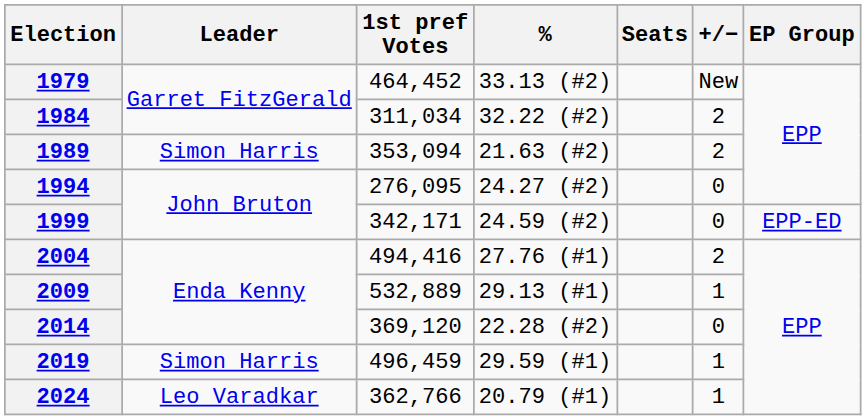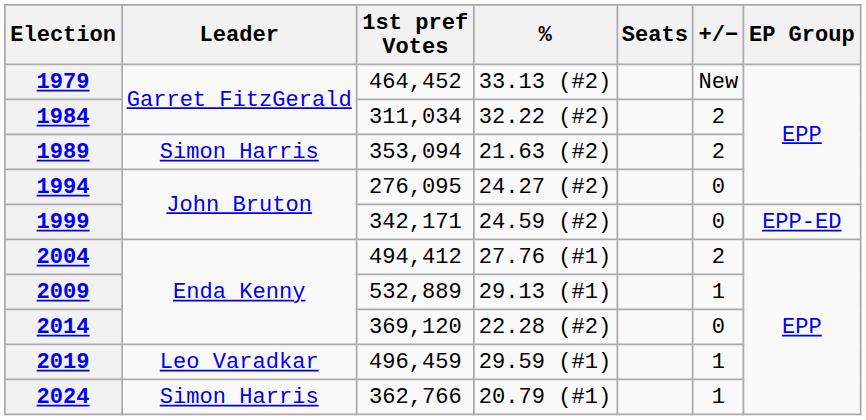2004 | 1st pref Votes: 494,416 -> 494,412
2019 | Leader: Simon Harris -> Leo Varadkar
2024 | Leader: Leo Varadkar -> Simon Harris
